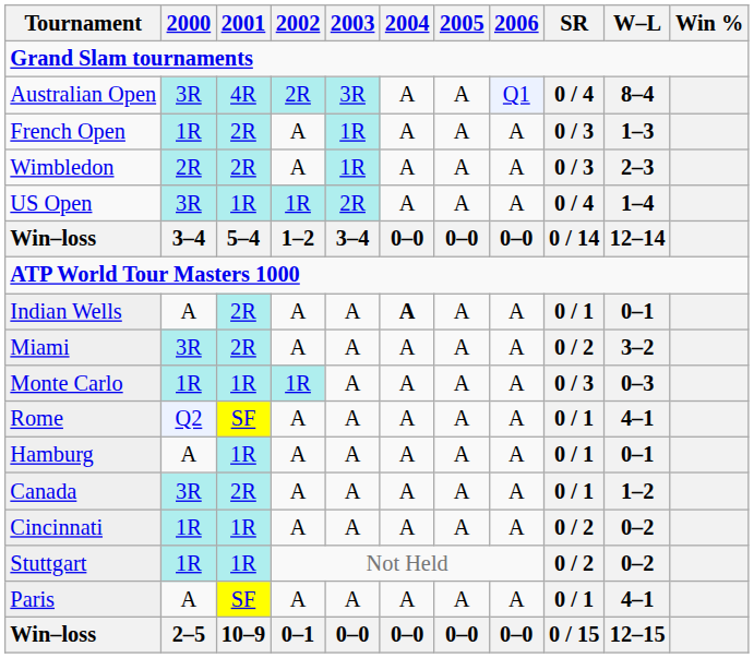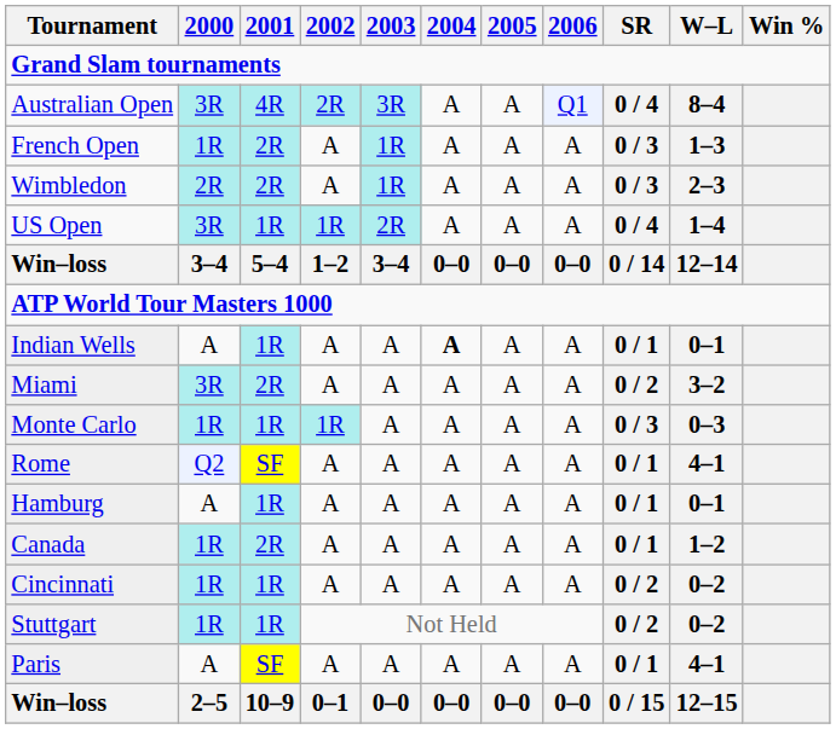Indian Wells | 2001: 2R -> 1R
Canada | 2000: 3R -> 1R
